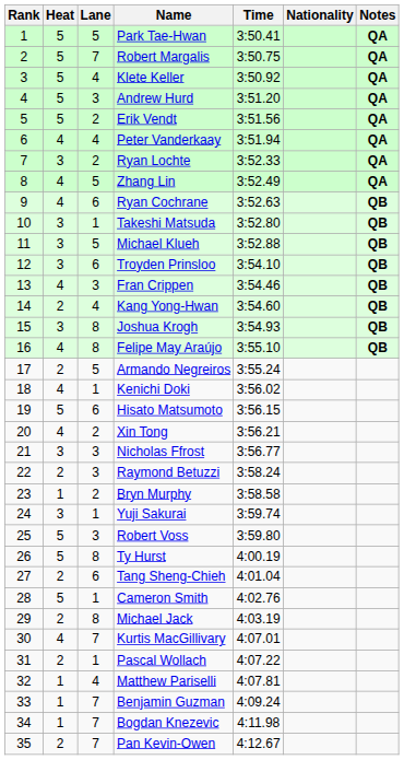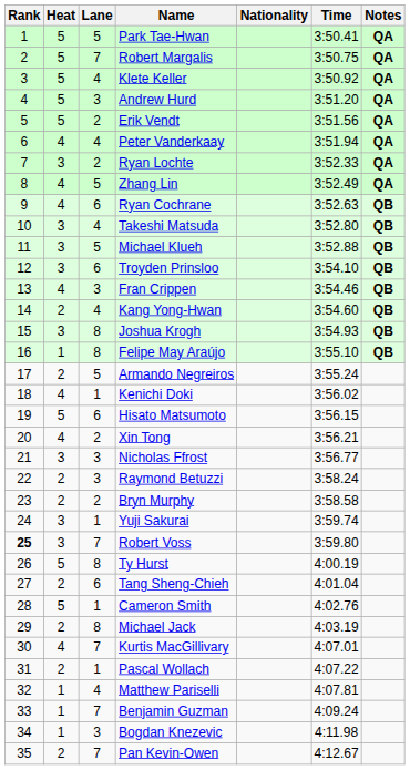columns swapped: Nationality <-> Time
Takeshi Matsuda | Lane: 1 -> 4
Felipe May Araújo | Heat: 4 -> 1
Bryn Murphy | Heat: 1 -> 2
Robert Voss | Rank: normal -> bold
Robert Voss | Heat: 5 -> 3
Robert Voss | Lane: 3 -> 7
Bogdan Knezevic | Lane: 7 -> 3
